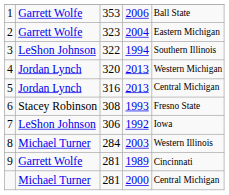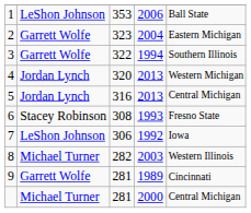1 | column 2: Garrett Wolfe -> LeShon Johnson
3 | column 2: LeShon Johnson -> Garrett Wolfe
8 | column 3: 284 -> 282
